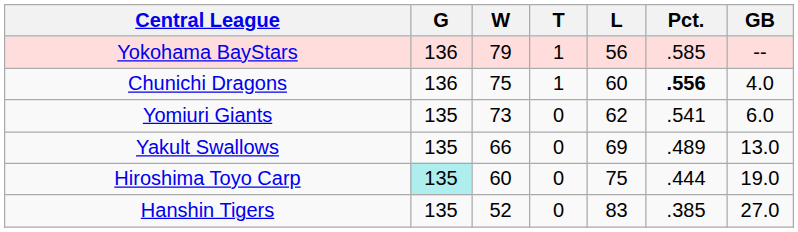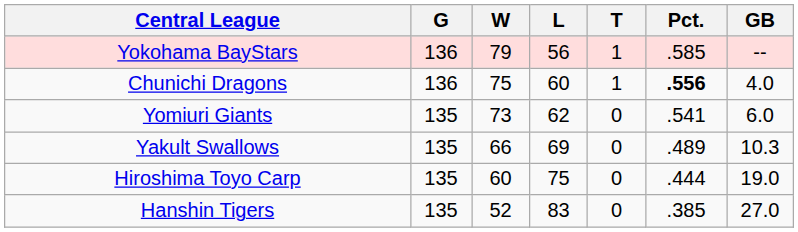columns swapped: L <-> T
Yakult Swallows | GB: 13.0 -> 10.3
Hiroshima Toyo Carp | G: paleturquoise background -> no background
